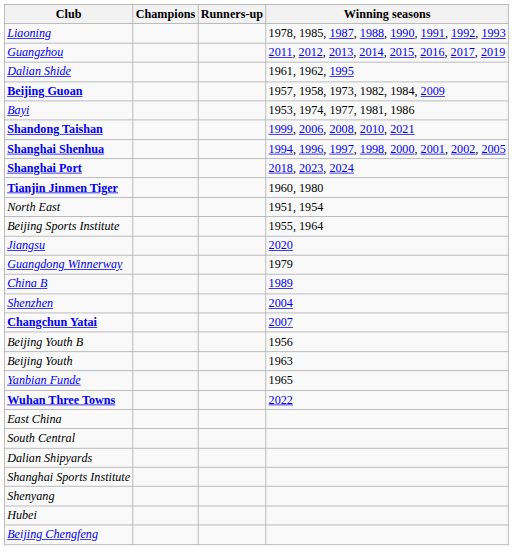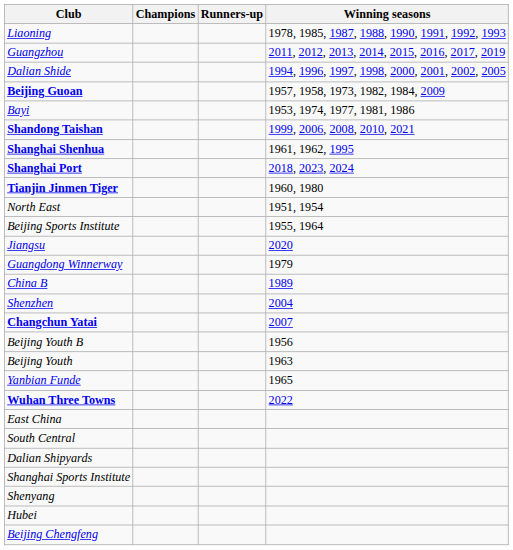Dalian Shide | Winning seasons: 1961, 1962, 1995 -> 1994, 1996, 1997, 1998, 2000, 2001, 2002, 2005
Shanghai Shenhua | Winning seasons: 1994, 1996, 1997, 1998, 2000, 2001, 2002, 2005 -> 1961, 1962, 1995
